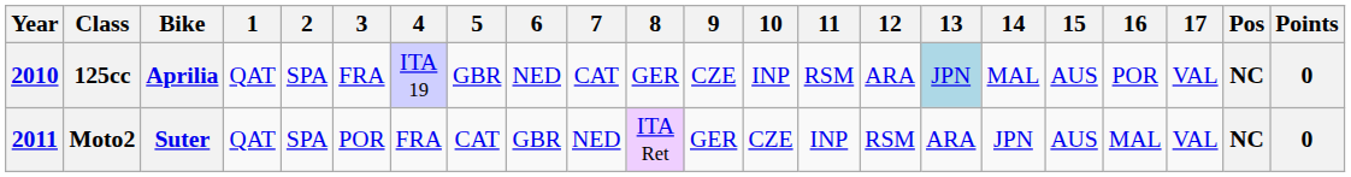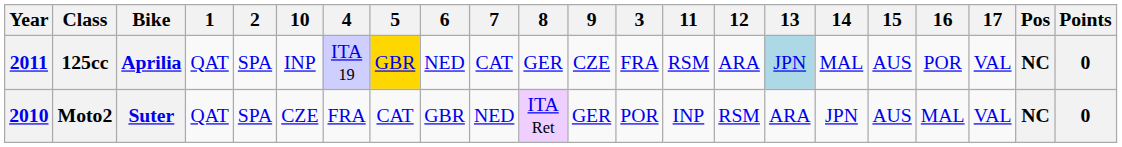columns swapped: 3 <-> 10
125cc | Year: 2010 -> 2011
125cc | 5: no background -> gold background
Moto2 | Year: 2011 -> 2010
